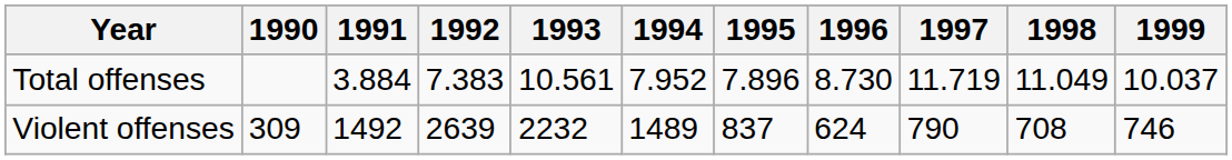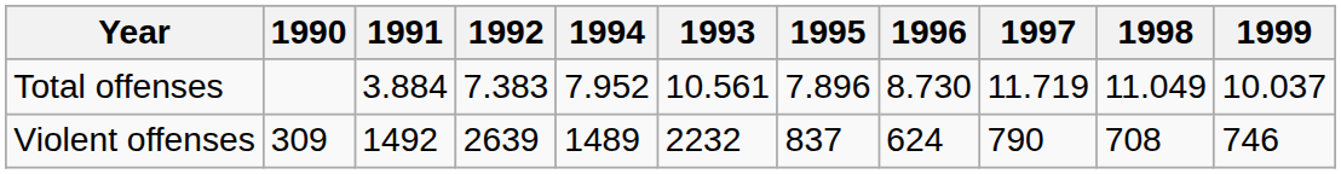columns swapped: 1993 <-> 1994
